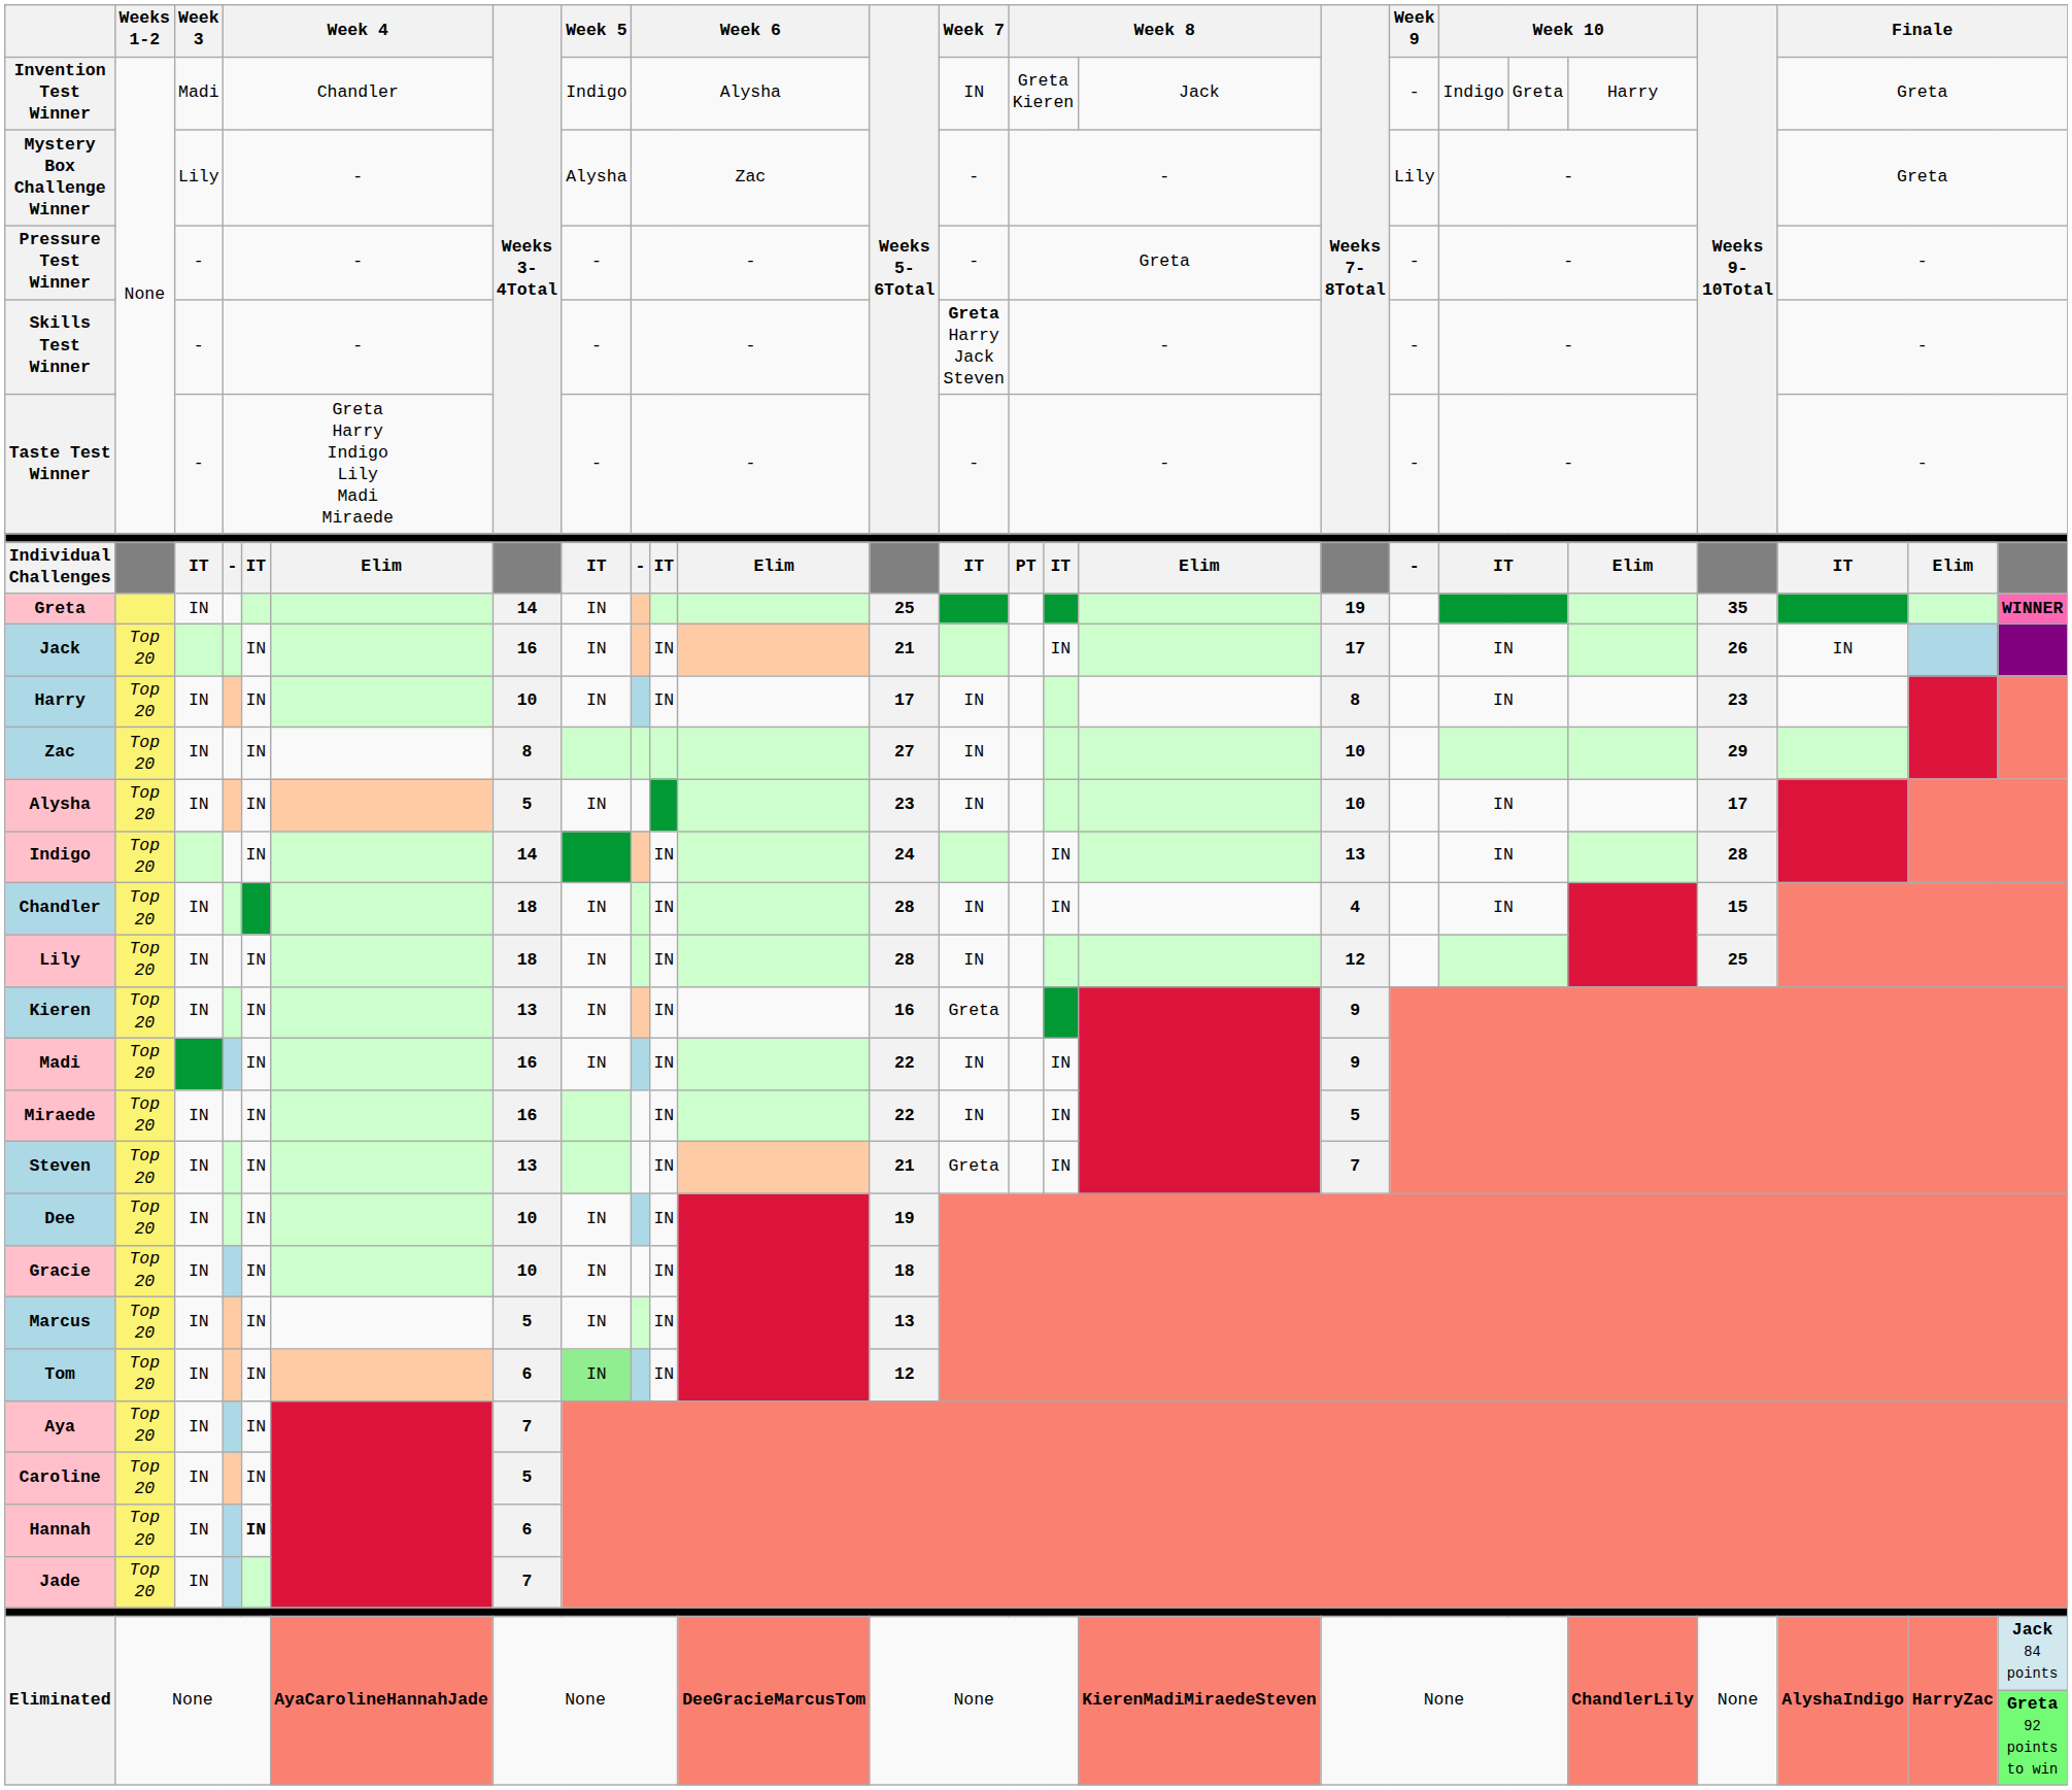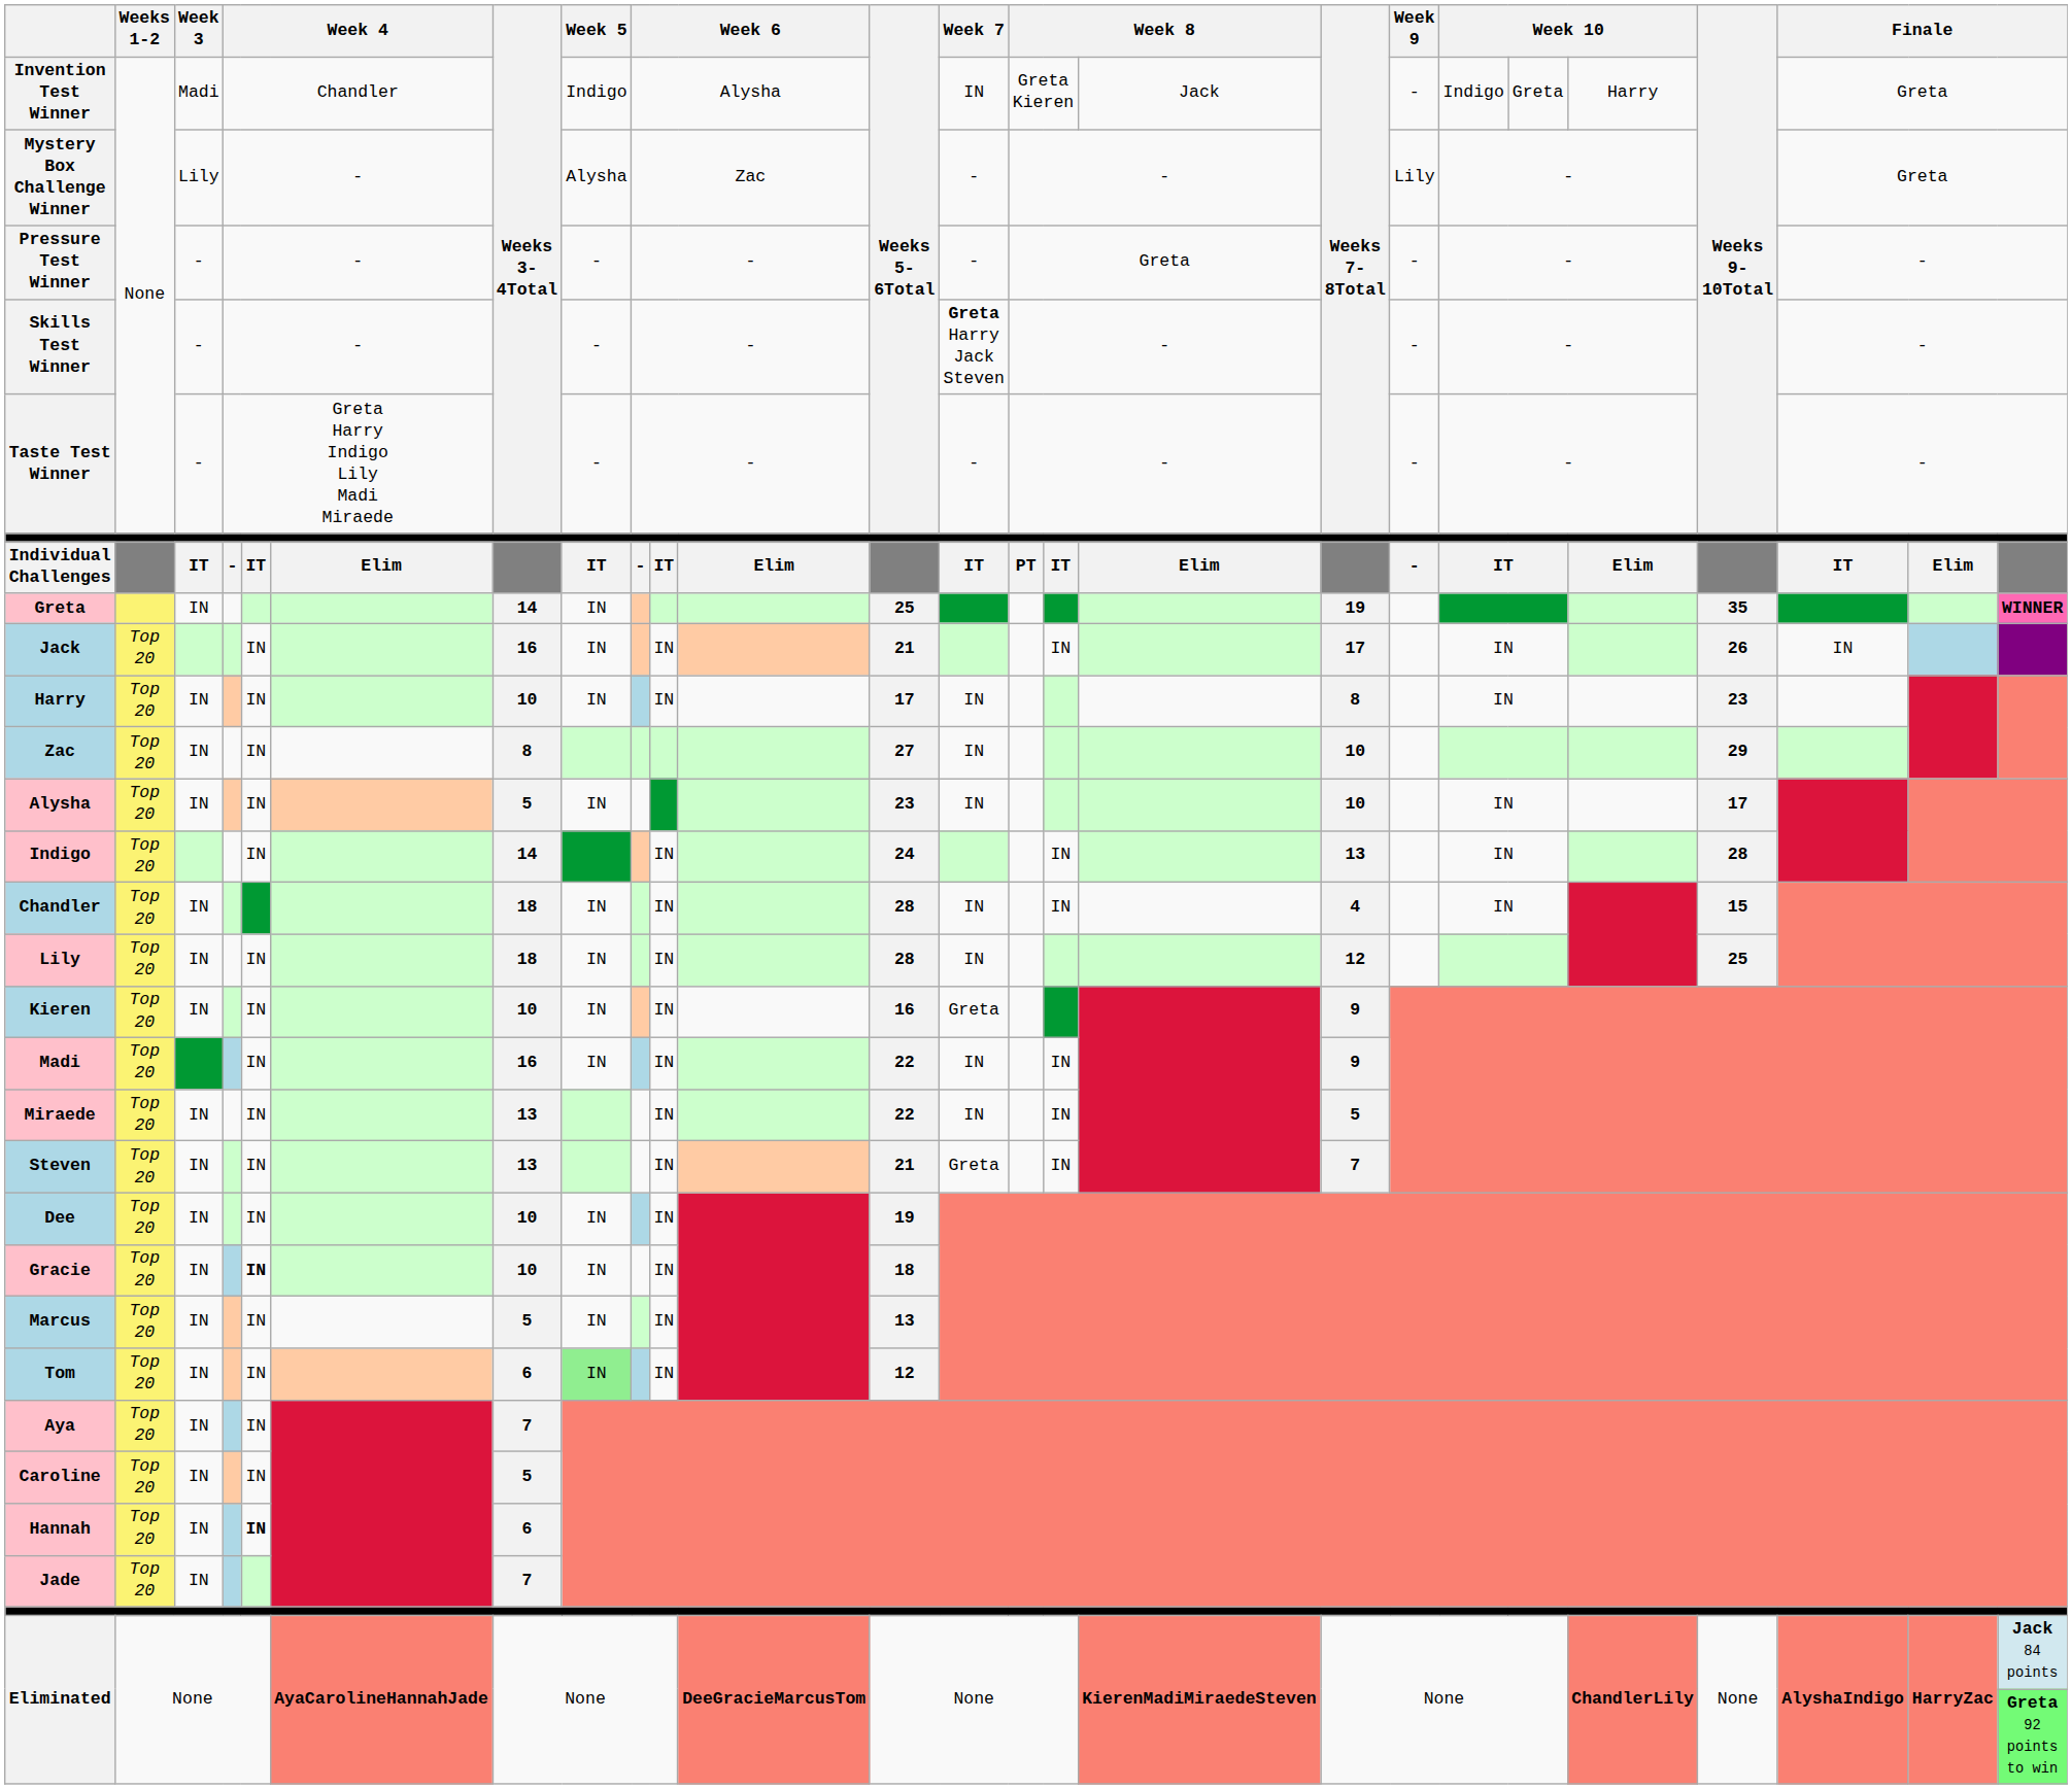Kieren | Weeks 3-4Total: 13 -> 10
Miraede | Weeks 3-4Total: 16 -> 13
Gracie | column 5: normal -> bold
